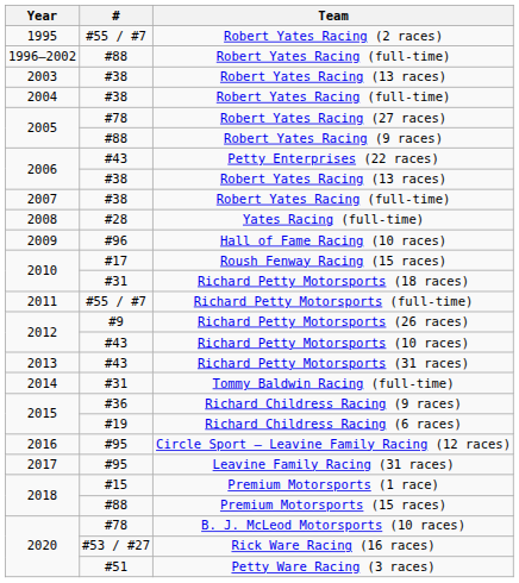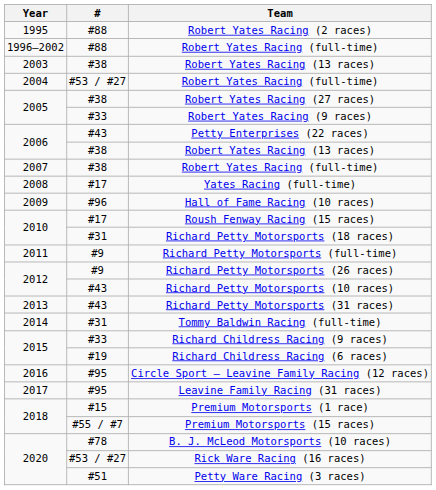Robert Yates Racing (2 races) | #: #55 / #7 -> #88
2004 / Robert Yates Racing (full-time) | #: #38 -> #53 / #27
Robert Yates Racing (27 races) | #: #78 -> #38
Robert Yates Racing (9 races) | #: #88 -> #33
Yates Racing (full-time) | #: #28 -> #17
Richard Petty Motorsports (full-time) | #: #55 / #7 -> #9
Richard Childress Racing (9 races) | #: #36 -> #33
Premium Motorsports (15 races) | #: #88 -> #55 / #7
